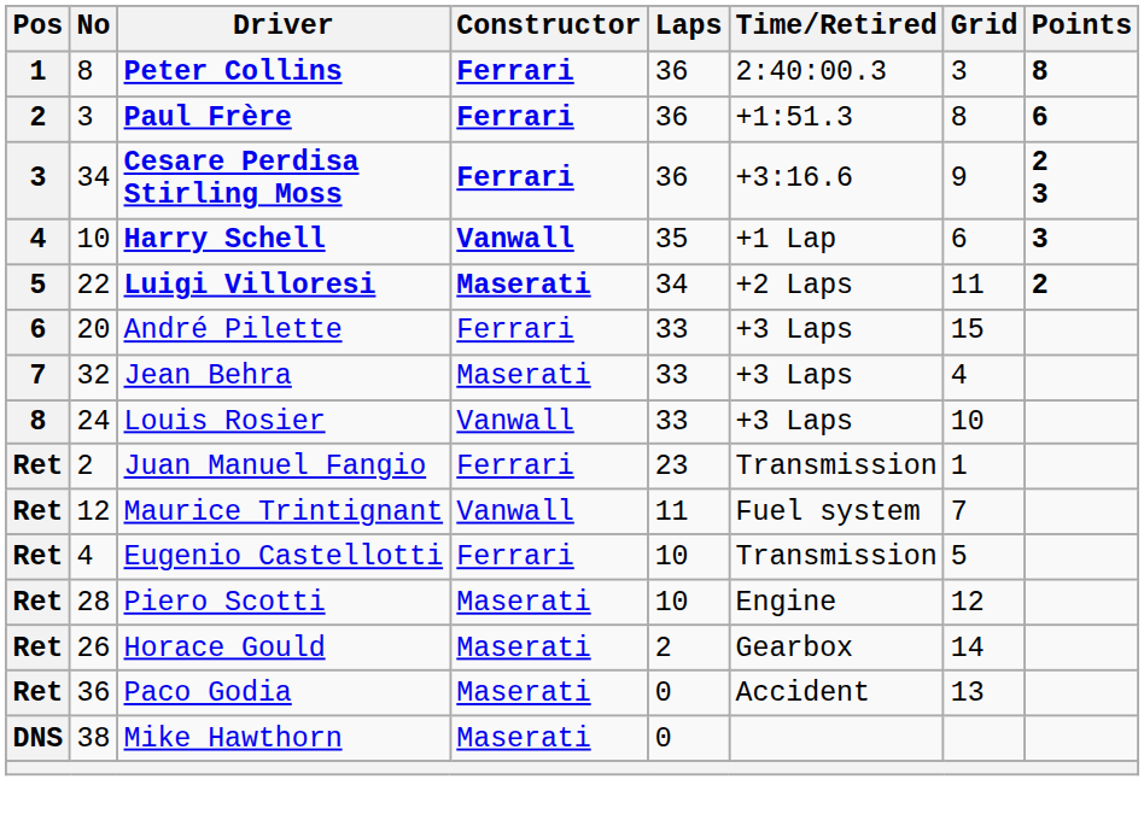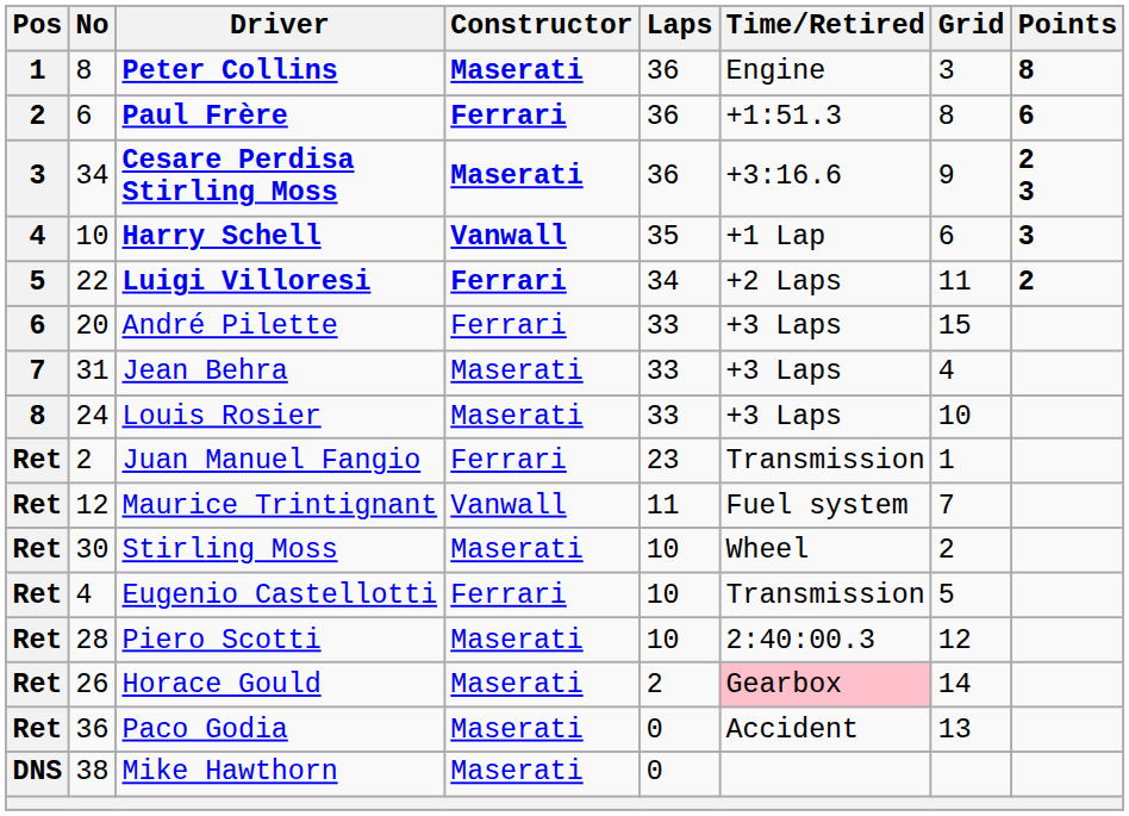Peter Collins | Constructor: Ferrari -> Maserati
Peter Collins | Time/Retired: 2:40:00.3 -> Engine
Paul Frère | No: 3 -> 6
Cesare Perdisa Stirling Moss | Constructor: Ferrari -> Maserati
Luigi Villoresi | Constructor: Maserati -> Ferrari
Jean Behra | No: 32 -> 31
Louis Rosier | Constructor: Vanwall -> Maserati
+ row: Ret | 30 | Stirling Moss | Maserati | 10 | Wheel | 2
Piero Scotti | Time/Retired: Engine -> 2:40:00.3
Horace Gould | Time/Retired: no background -> pink background
